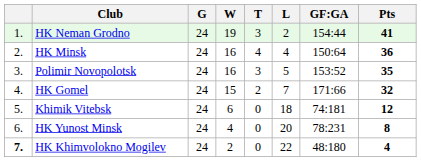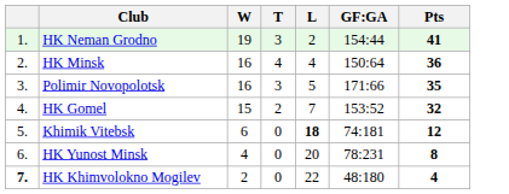- column: G | 24 | 24 | 24 | 24 | 24 | 24 | 24
Polimir Novopolotsk | GF:GA: 153:52 -> 171:66
HK Gomel | GF:GA: 171:66 -> 153:52
Khimik Vitebsk | L: normal -> bold
